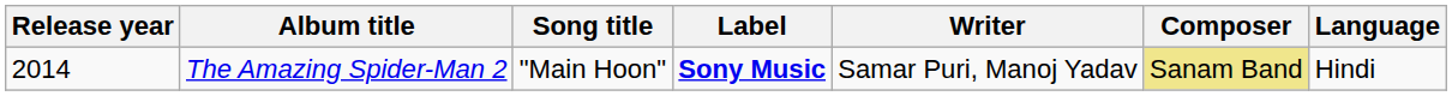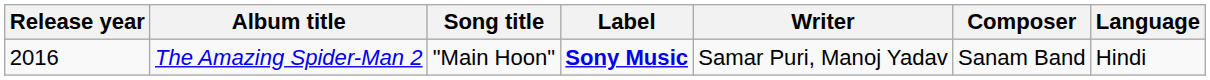The Amazing Spider-Man 2 | Release year: 2014 -> 2016
The Amazing Spider-Man 2 | Composer: khaki background -> no background
